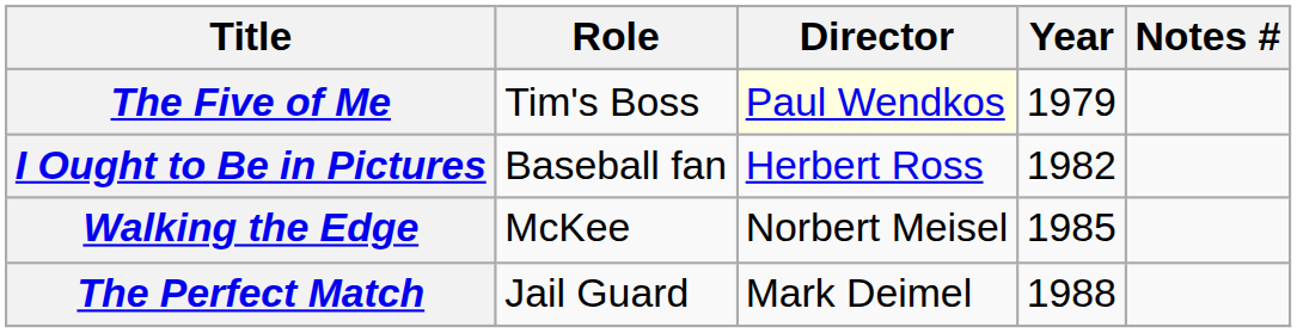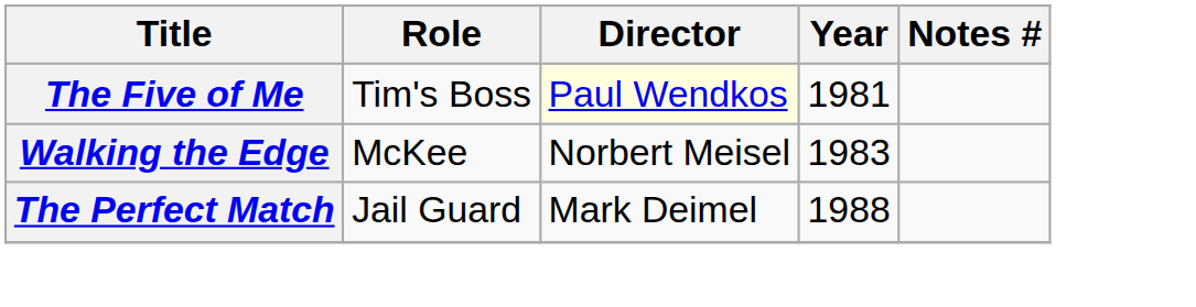The Five of Me | Year: 1979 -> 1981
- row: I Ought to Be in Pictures | Baseball fan | Herbert Ross | 1982
Walking the Edge | Year: 1985 -> 1983
